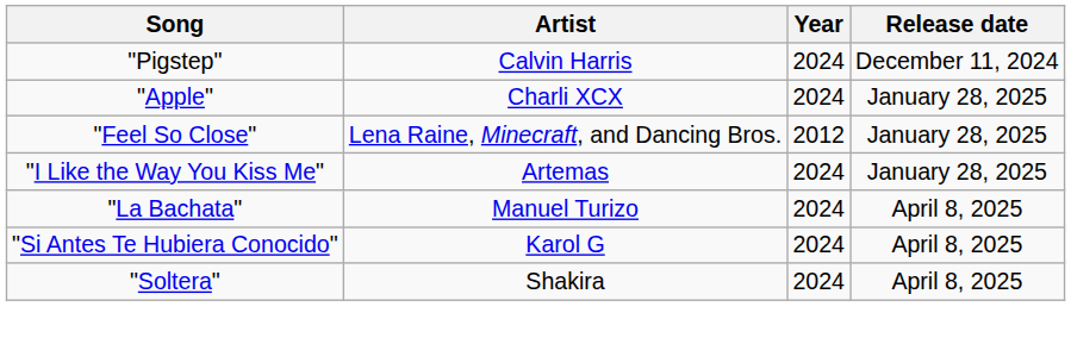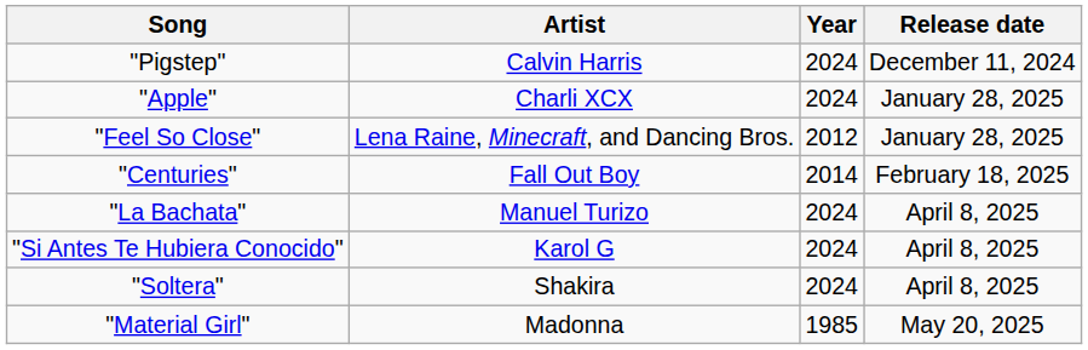- row: "I Like the Way You Kiss Me" | Artemas | 2024 | January 28, 2025
+ row: "Centuries" | Fall Out Boy | 2014 | February 18, 2025
+ row: "Material Girl" | Madonna | 1985 | May 20, 2025
